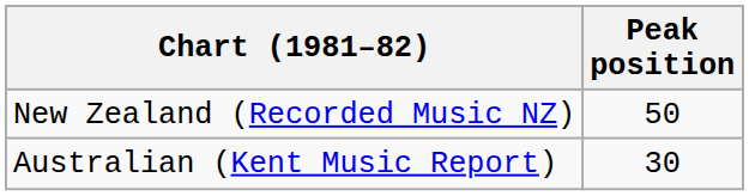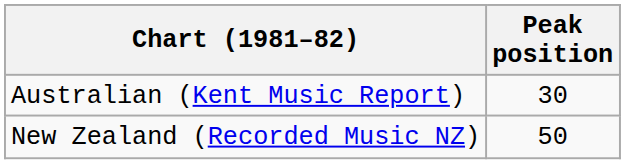rows swapped: Australian (Kent Music Report) <-> New Zealand (Recorded Music NZ)
